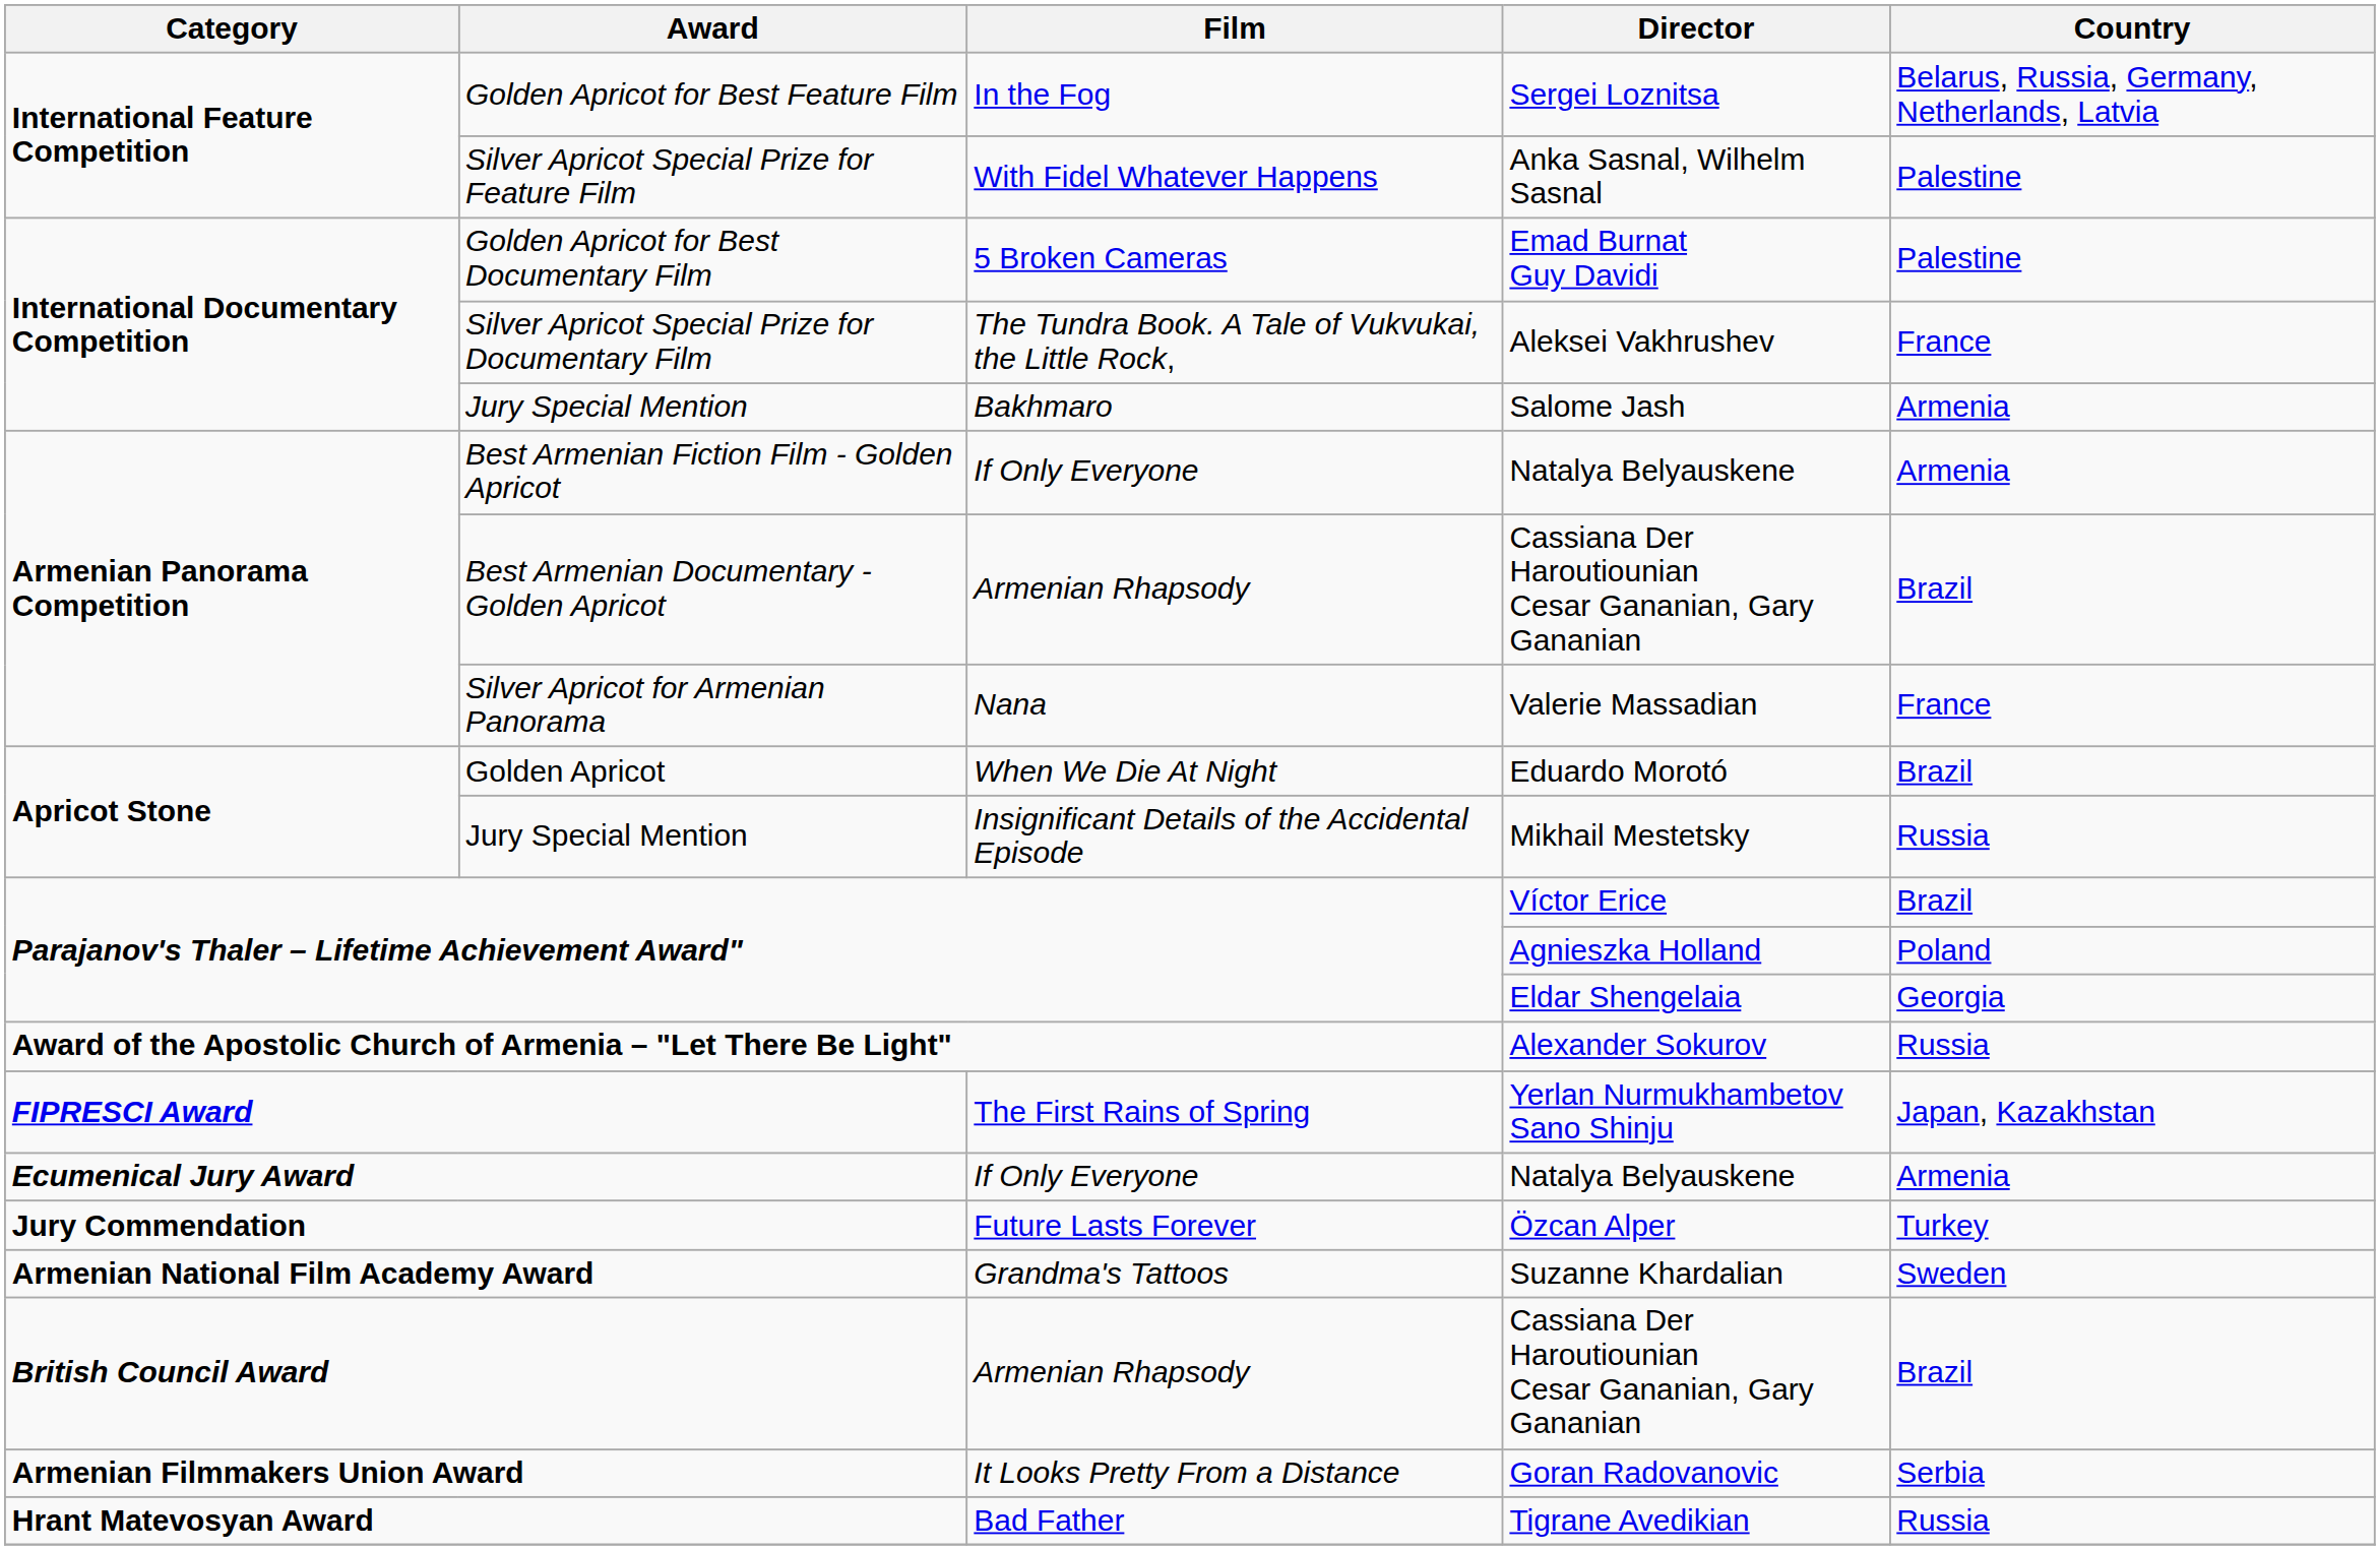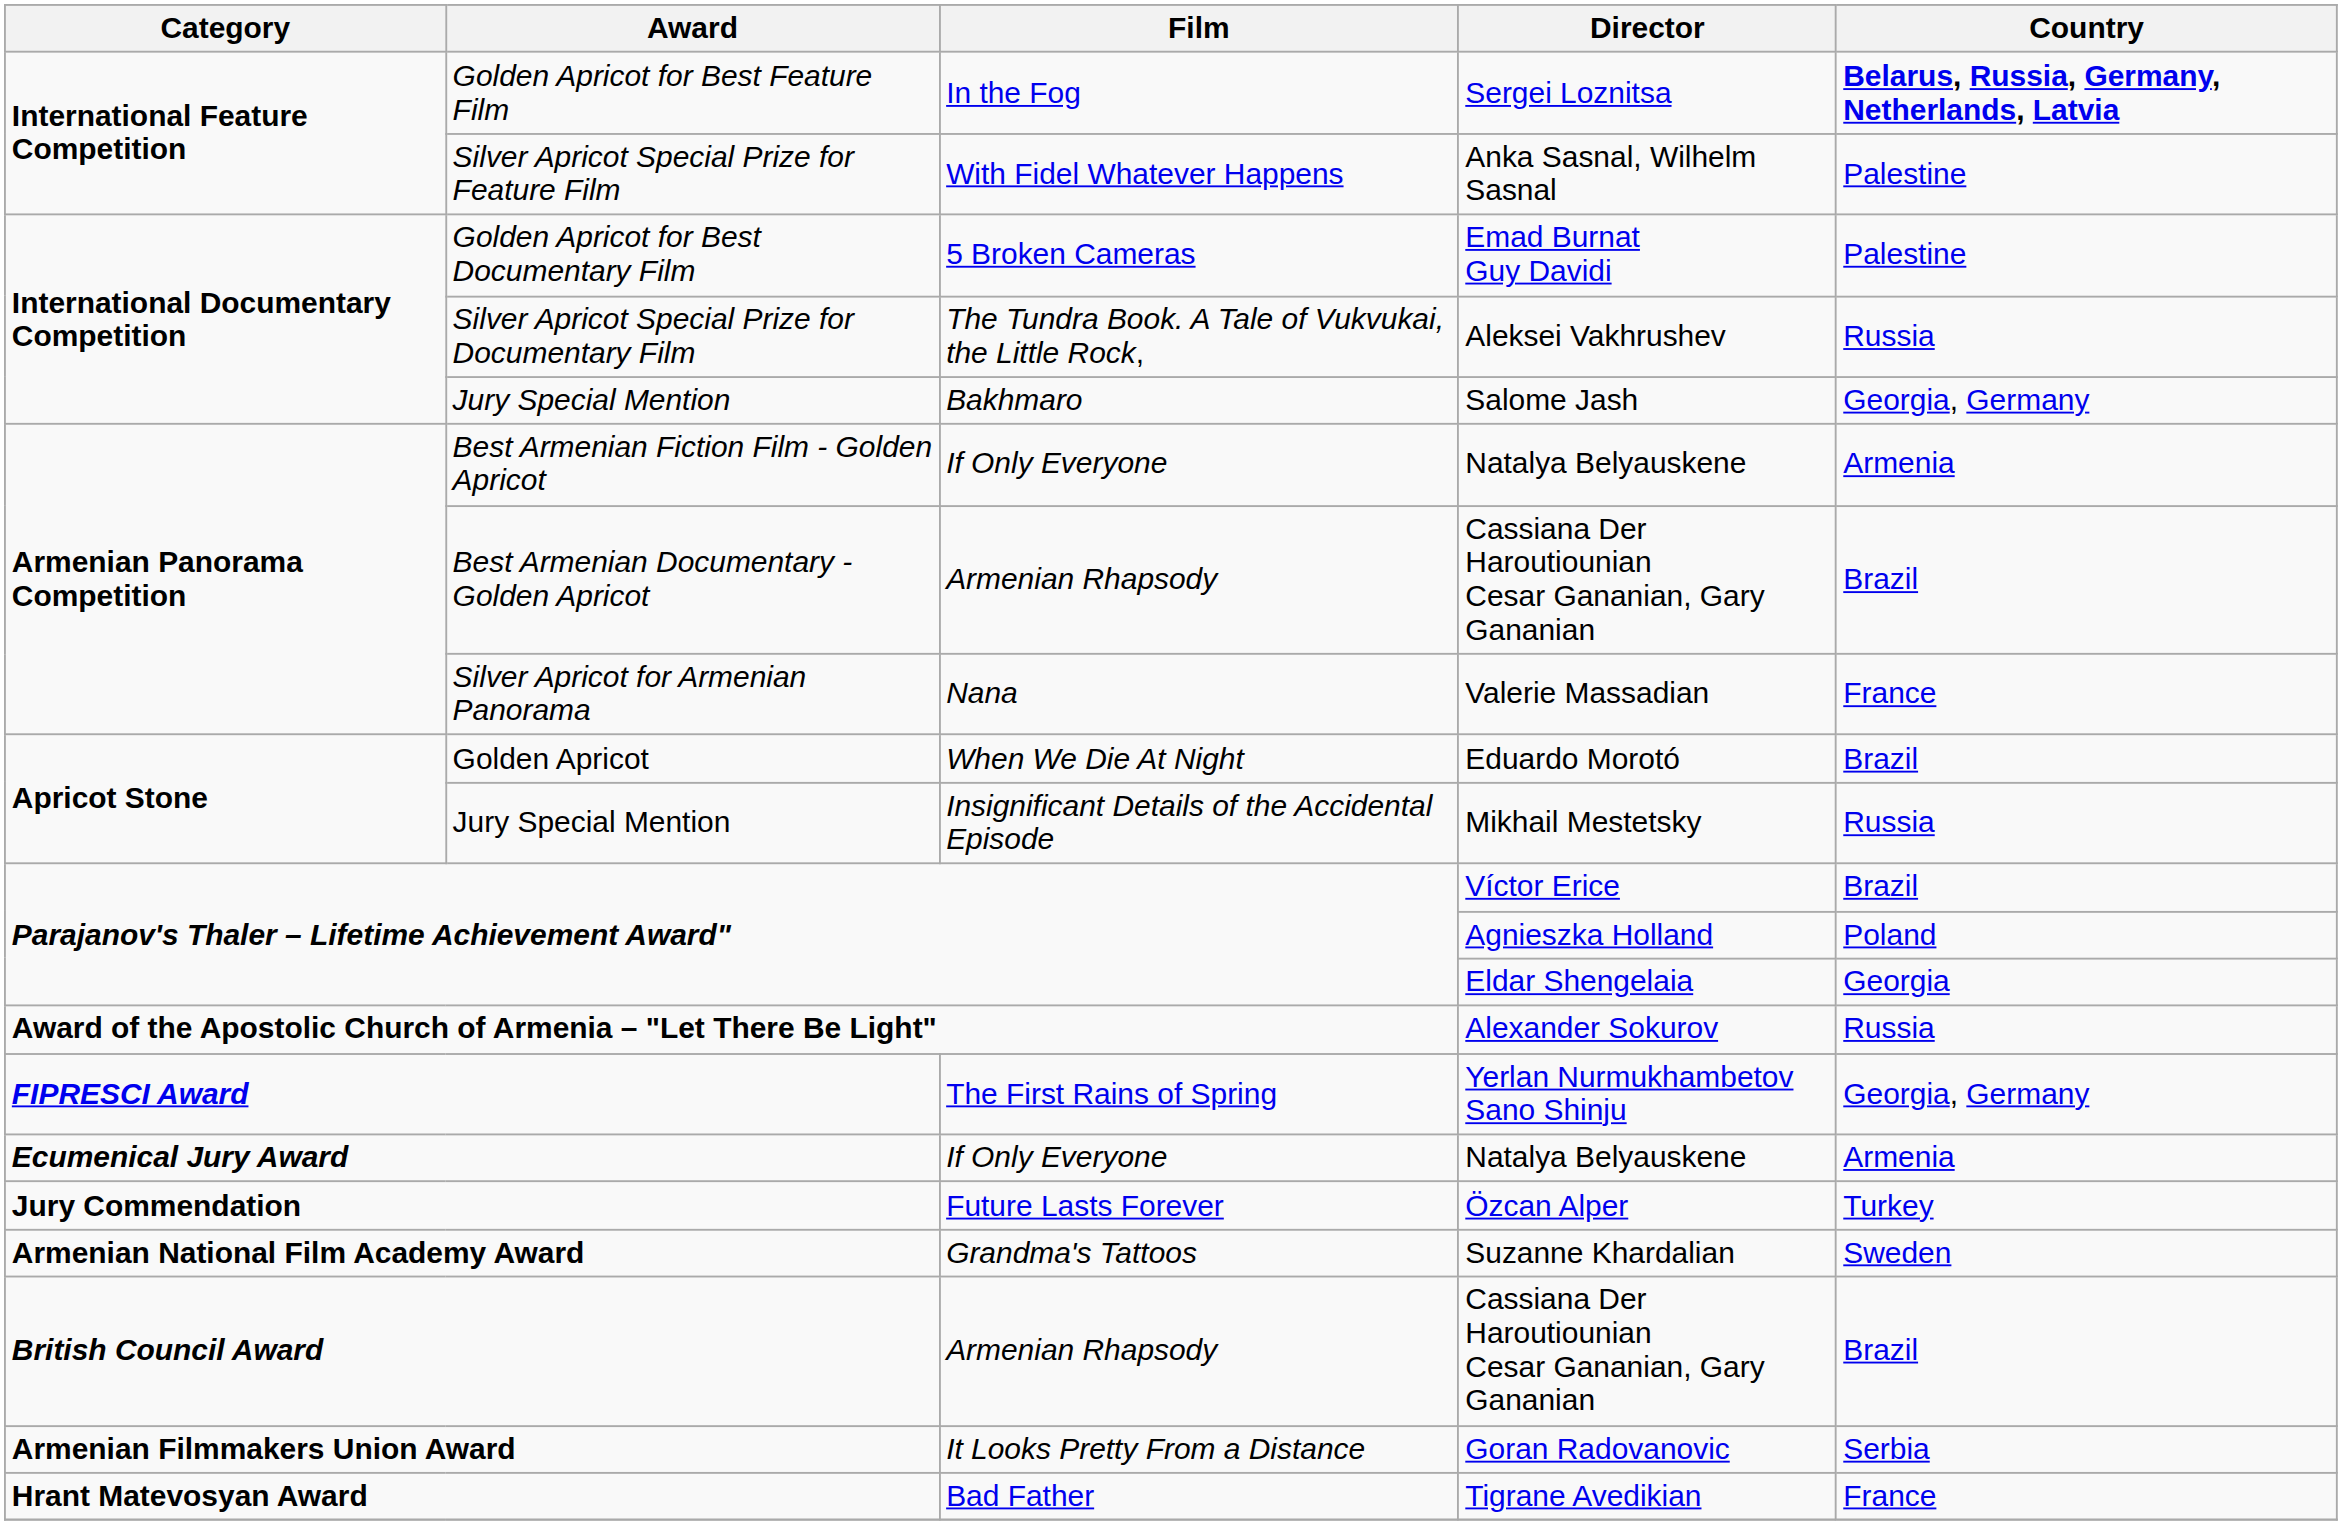Sergei Loznitsa | Country: normal -> bold
Aleksei Vakhrushev | Country: France -> Russia
Salome Jash | Country: Armenia -> Georgia, Germany
Yerlan Nurmukhambetov Sano Shinju | Country: Japan, Kazakhstan -> Georgia, Germany
Tigrane Avedikian | Country: Russia -> France
